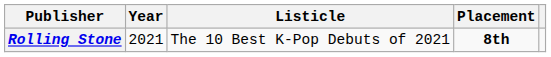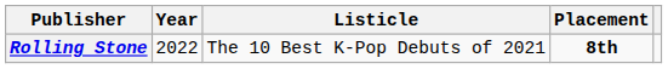Rolling Stone | Year: 2021 -> 2022
